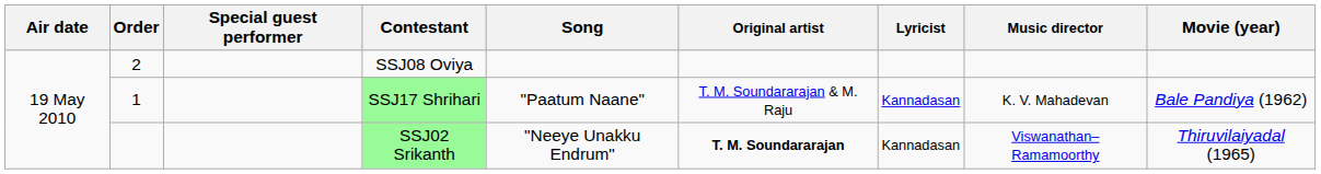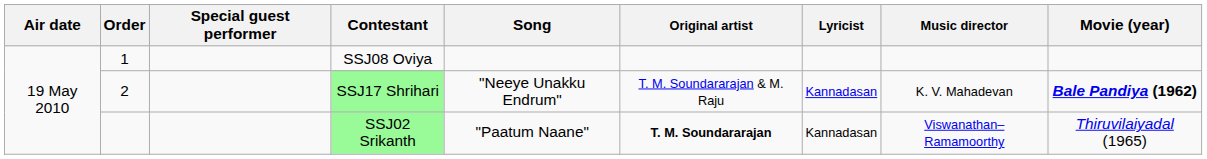SSJ08 Oviya | Order: 2 -> 1
SSJ17 Shrihari | Order: 1 -> 2
SSJ17 Shrihari | Song: "Paatum Naane" -> "Neeye Unakku Endrum"
SSJ17 Shrihari | Movie (year): normal -> bold
SSJ02 Srikanth | Song: "Neeye Unakku Endrum" -> "Paatum Naane"
